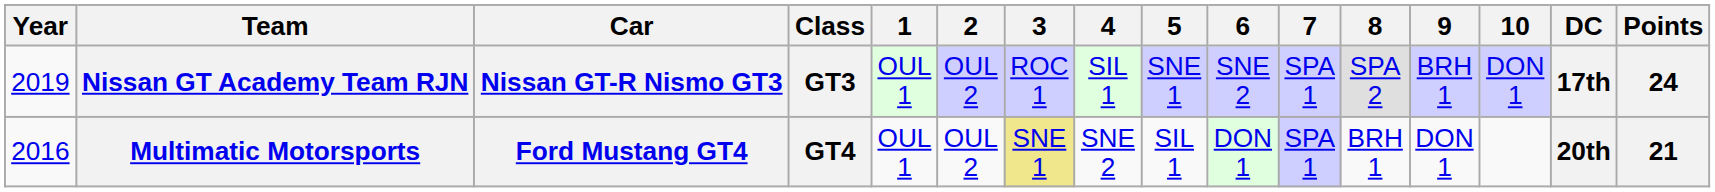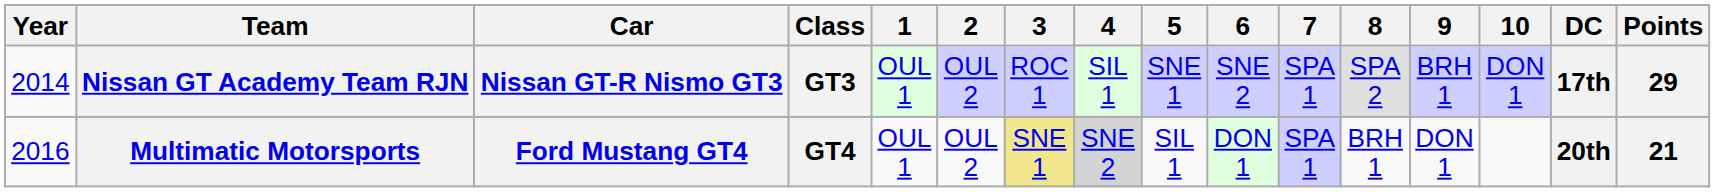Nissan GT Academy Team RJN | Year: 2019 -> 2014
Nissan GT Academy Team RJN | Points: 24 -> 29
Multimatic Motorsports | 4: no background -> lightgrey background
